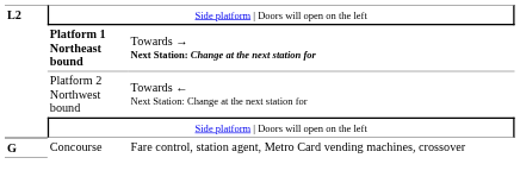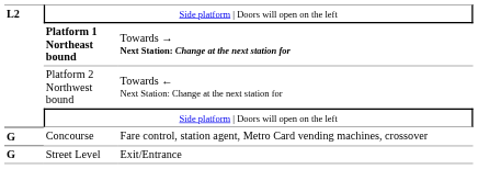+ row: G | Street Level | Exit/Entrance
